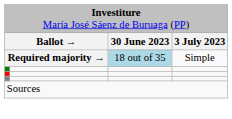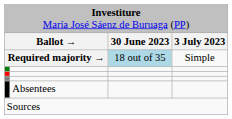+ row: Absentees
